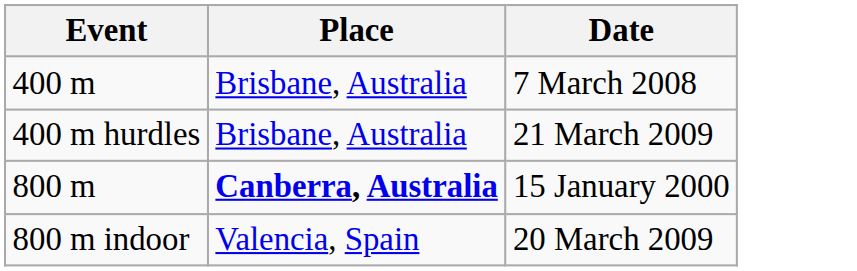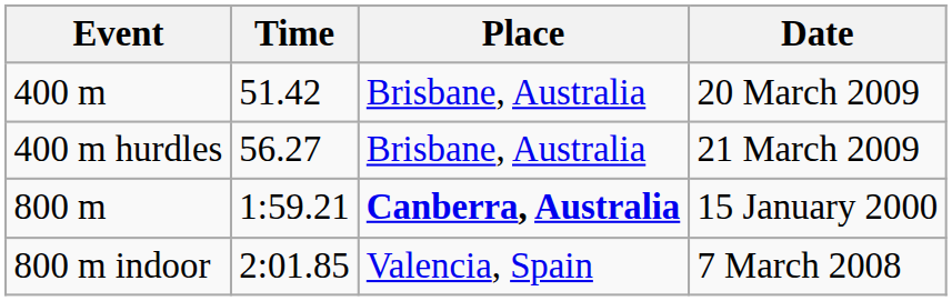+ column: Time | 51.42 | 56.27 | 1:59.21 | 2:01.85
400 m | Date: 7 March 2008 -> 20 March 2009
800 m indoor | Date: 20 March 2009 -> 7 March 2008
